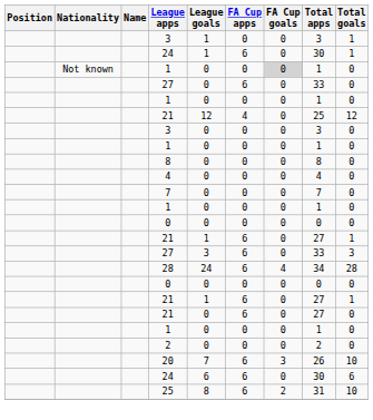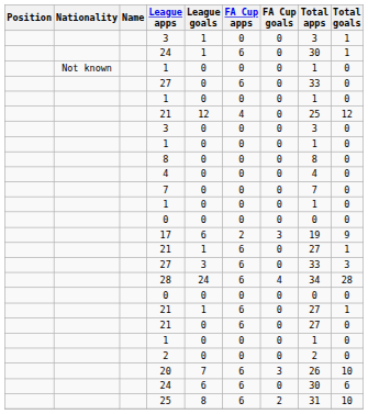Not known / 1 | FA Cup goals: lightgrey background -> no background
+ row: 17 | 6 | 2 | 3 | 19 | 9
